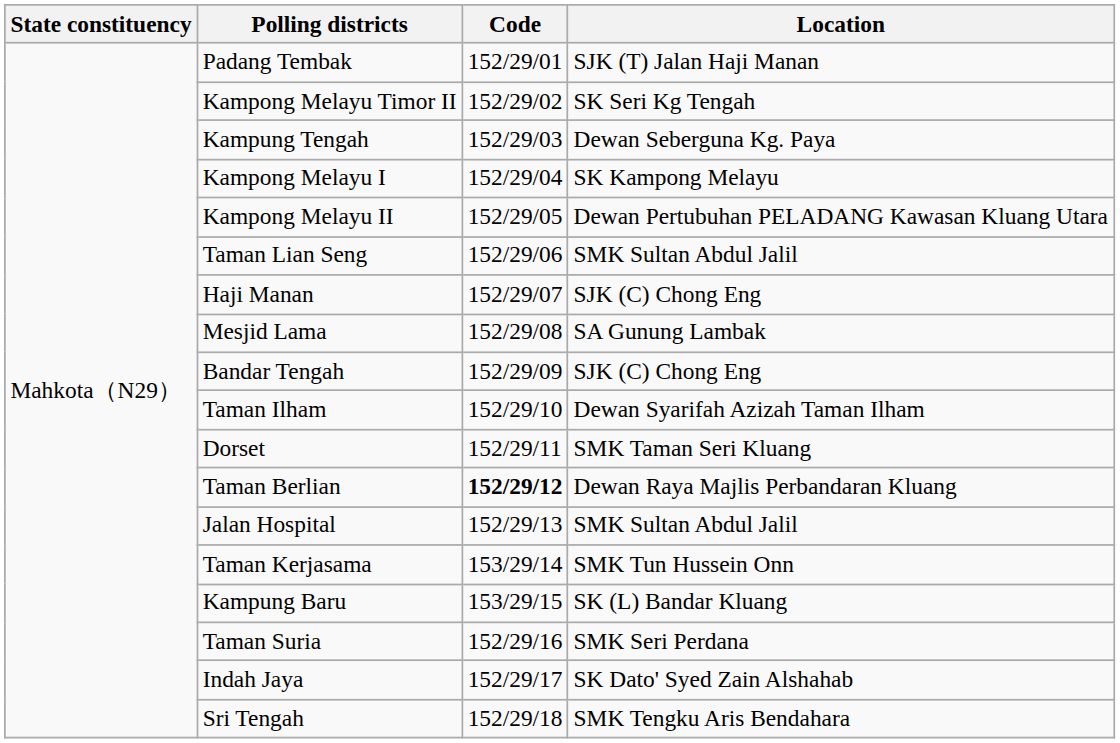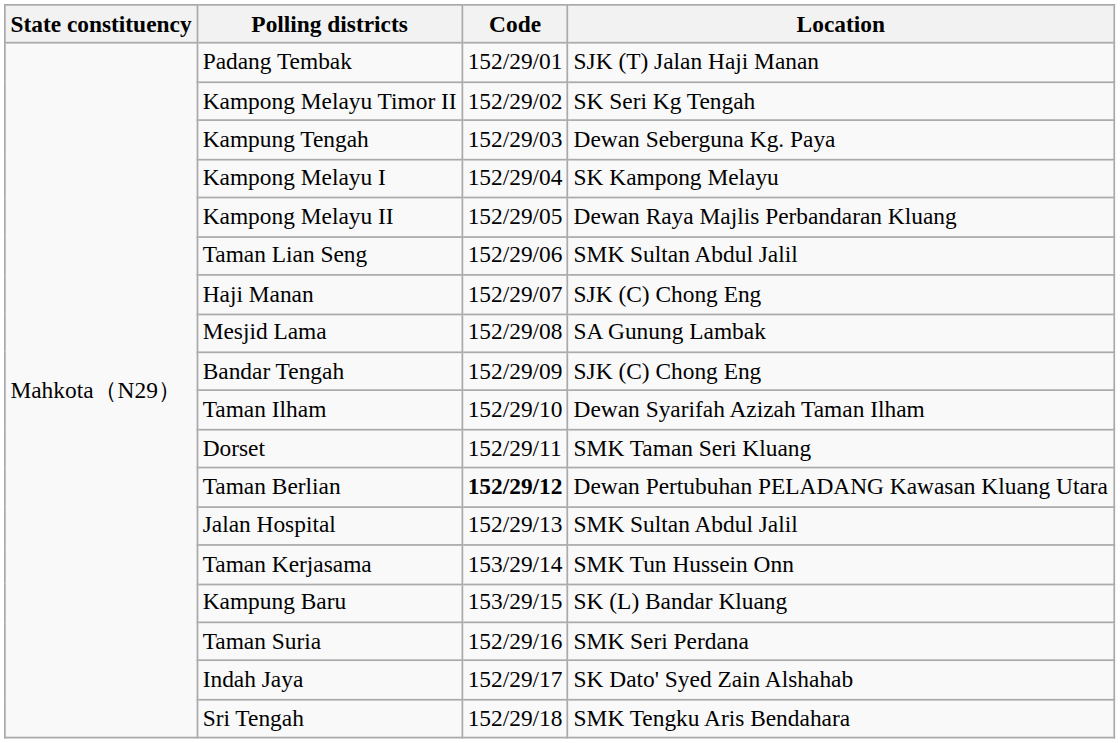Kampong Melayu II | Location: Dewan Pertubuhan PELADANG Kawasan Kluang Utara -> Dewan Raya Majlis Perbandaran Kluang
Taman Berlian | Location: Dewan Raya Majlis Perbandaran Kluang -> Dewan Pertubuhan PELADANG Kawasan Kluang Utara
